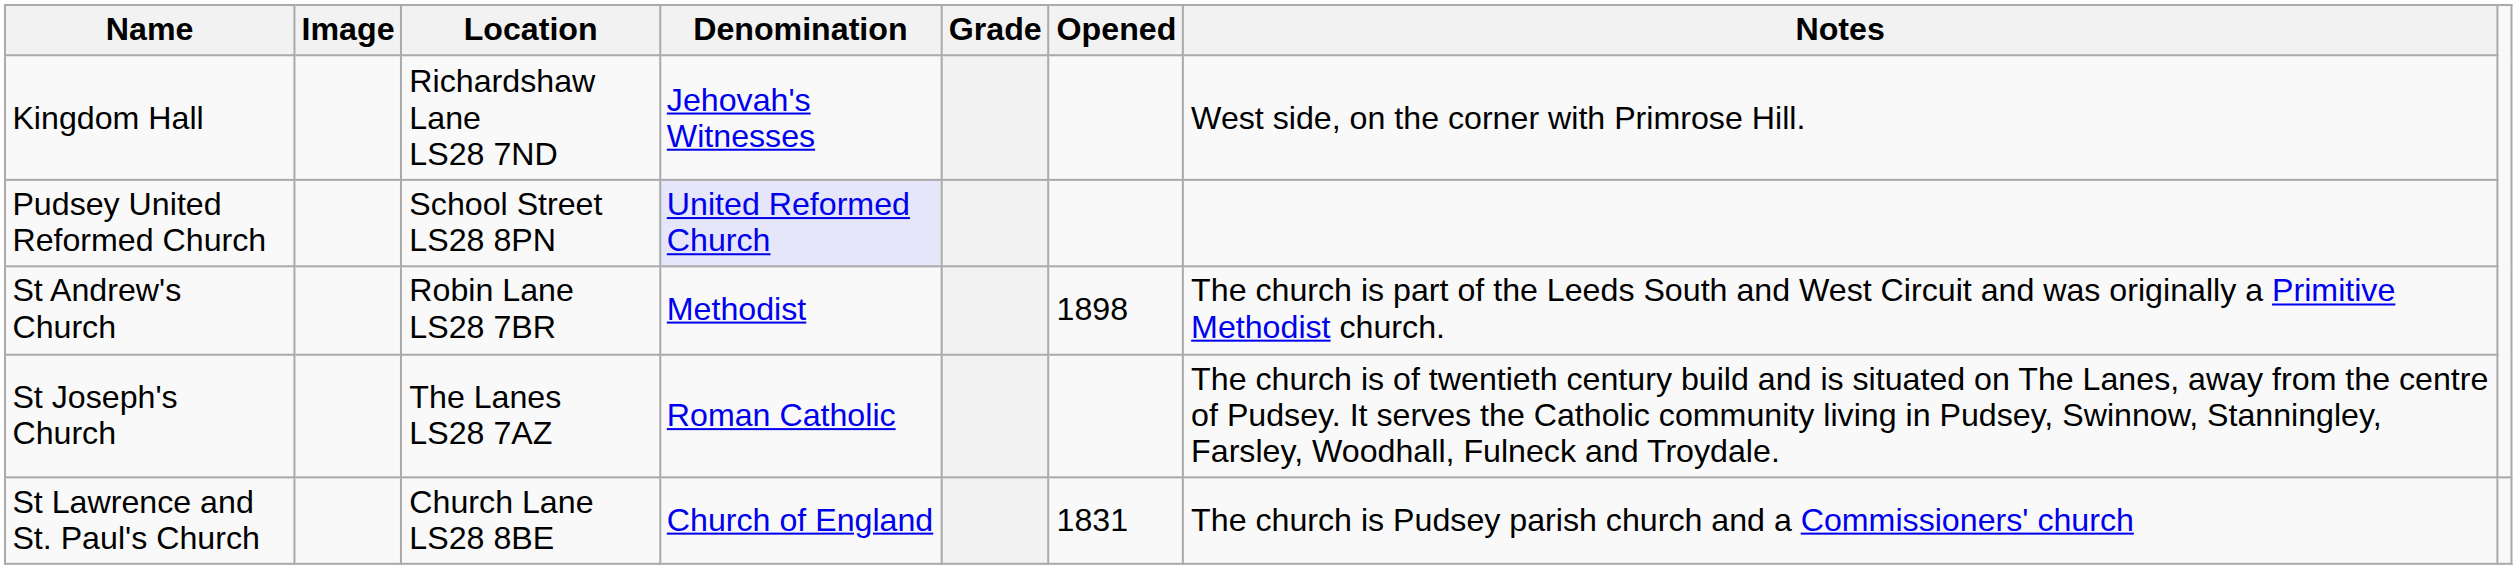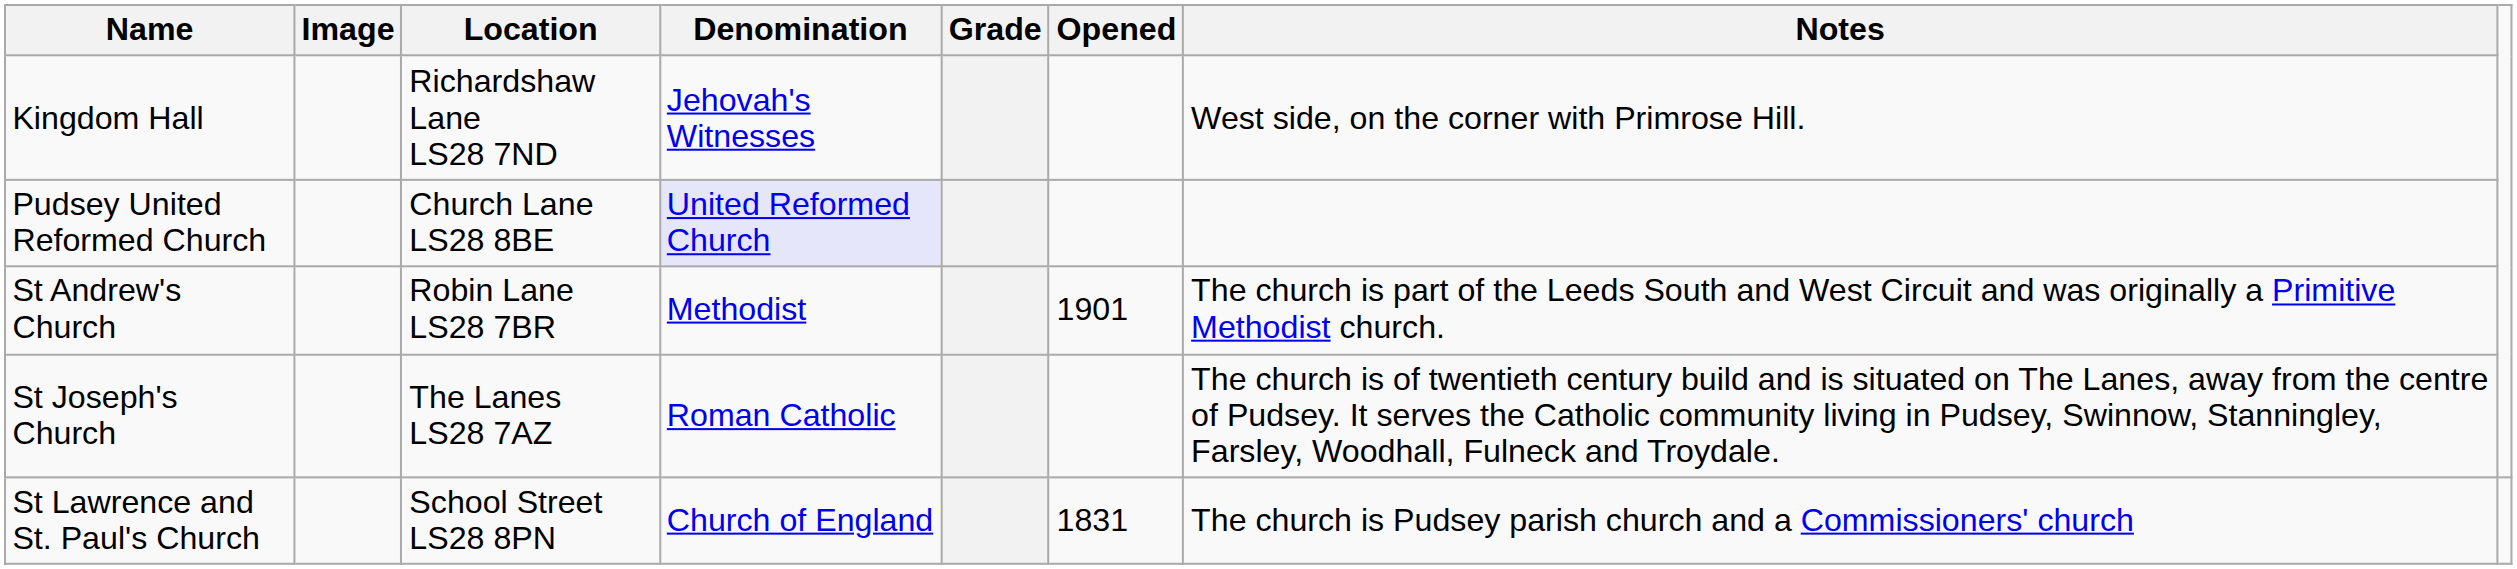Pudsey United Reformed Church | Location: School Street LS28 8PN -> Church Lane LS28 8BE
St Andrew's Church | Opened: 1898 -> 1901
St Lawrence and St. Paul's Church | Location: Church Lane LS28 8BE -> School Street LS28 8PN
